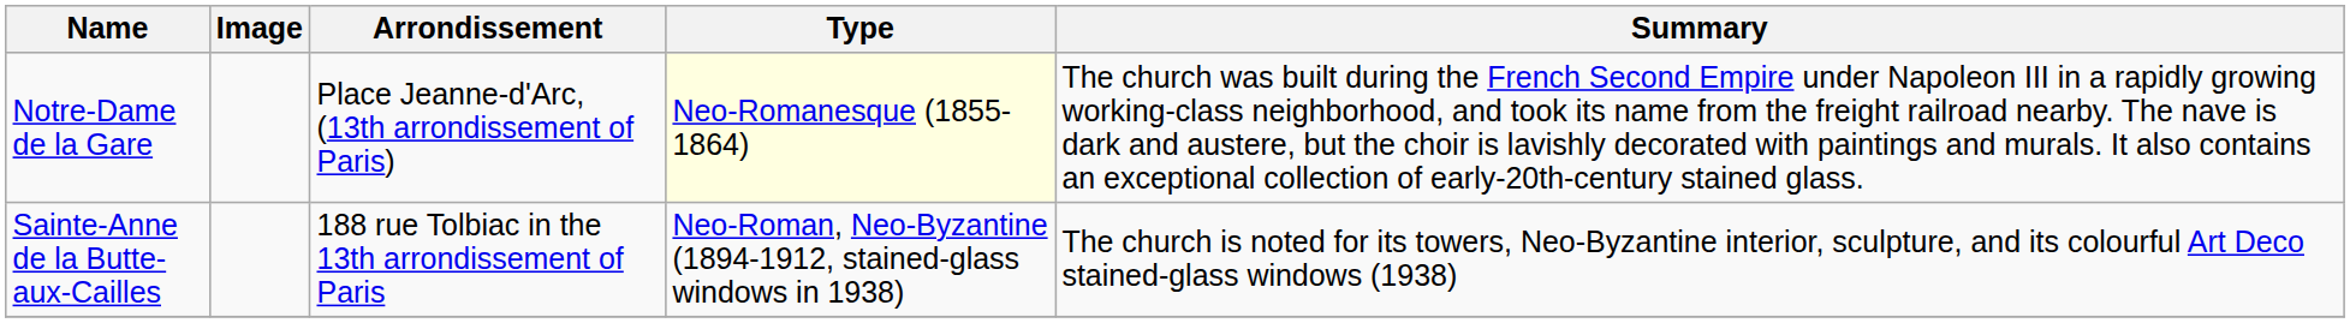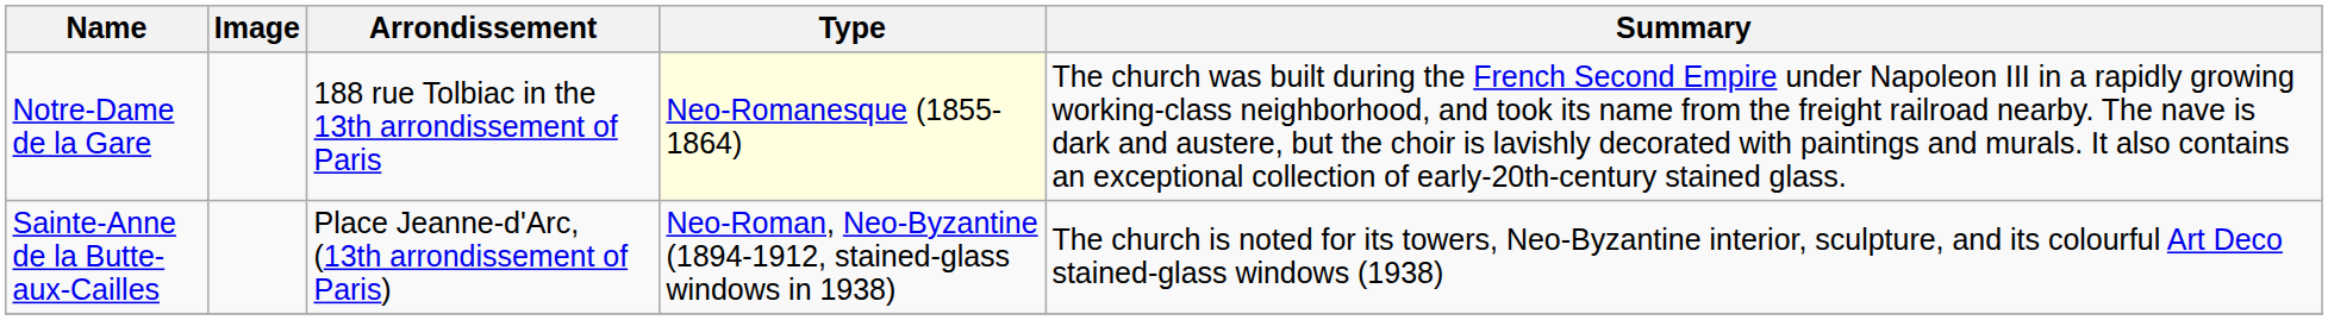Notre-Dame de la Gare | Arrondissement: Place Jeanne-d'Arc, (13th arrondissement of Paris) -> 188 rue Tolbiac in the 13th arrondissement of Paris
Sainte-Anne de la Butte-aux-Cailles | Arrondissement: 188 rue Tolbiac in the 13th arrondissement of Paris -> Place Jeanne-d'Arc, (13th arrondissement of Paris)
